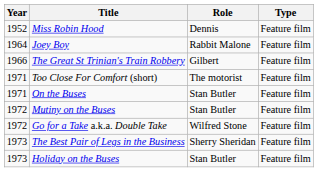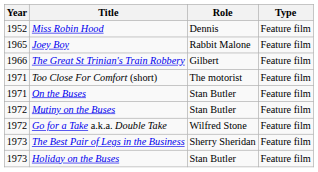Joey Boy | Year: 1964 -> 1965
